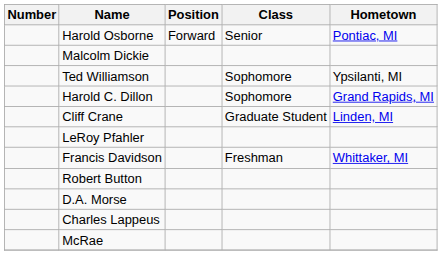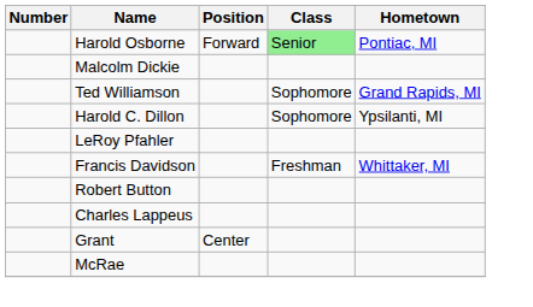Harold Osborne | Class: no background -> lightgreen background
Ted Williamson | Hometown: Ypsilanti, MI -> Grand Rapids, MI
Harold C. Dillon | Hometown: Grand Rapids, MI -> Ypsilanti, MI
- row: Cliff Crane | Graduate Student | Linden, MI
- row: D.A. Morse
+ row: Grant | Center
